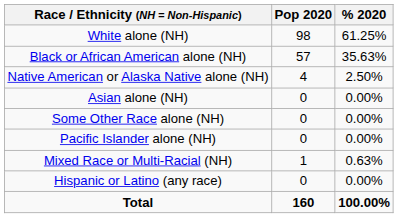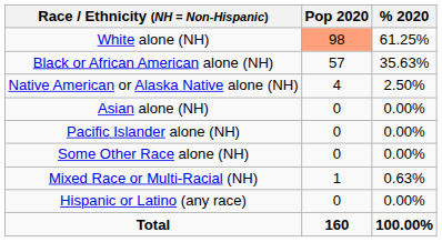White alone (NH) | Pop 2020: no background -> lightsalmon background
rows swapped: Pacific Islander alone (NH) <-> Some Other Race alone (NH)
